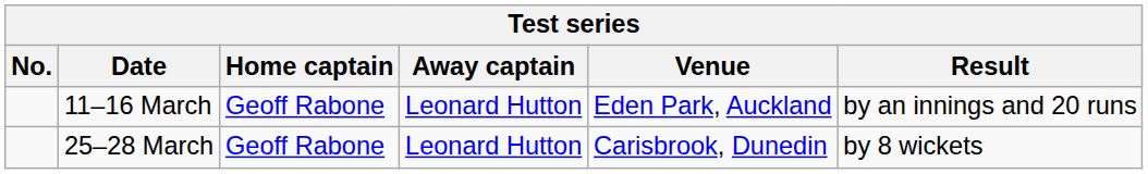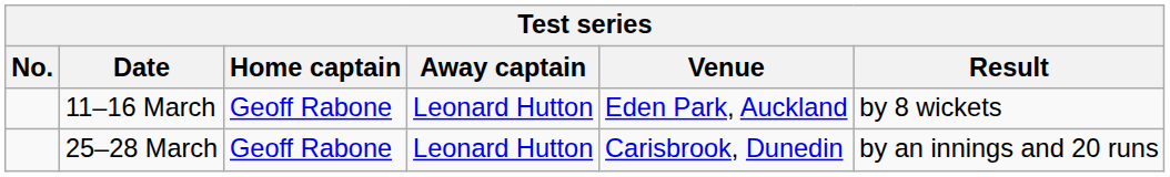11–16 March | Result: by an innings and 20 runs -> by 8 wickets
25–28 March | Result: by 8 wickets -> by an innings and 20 runs
